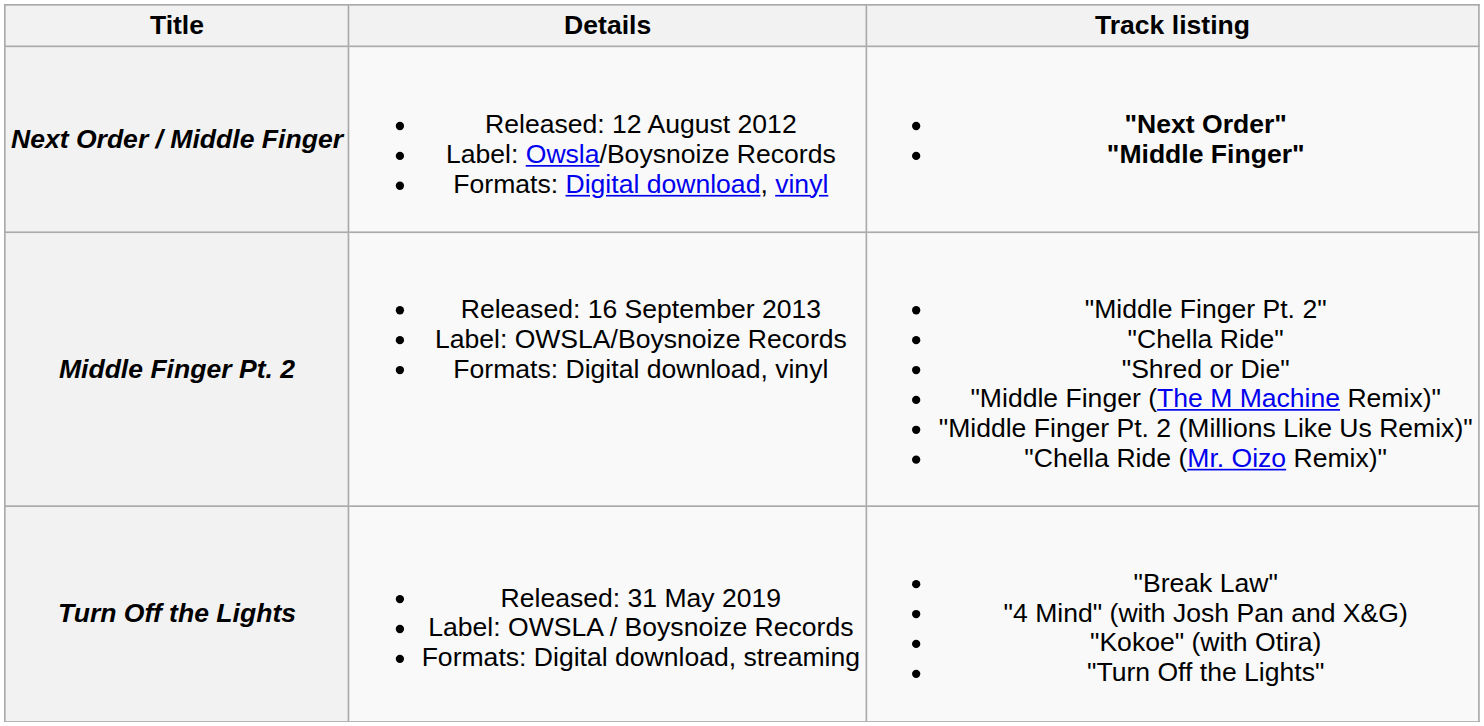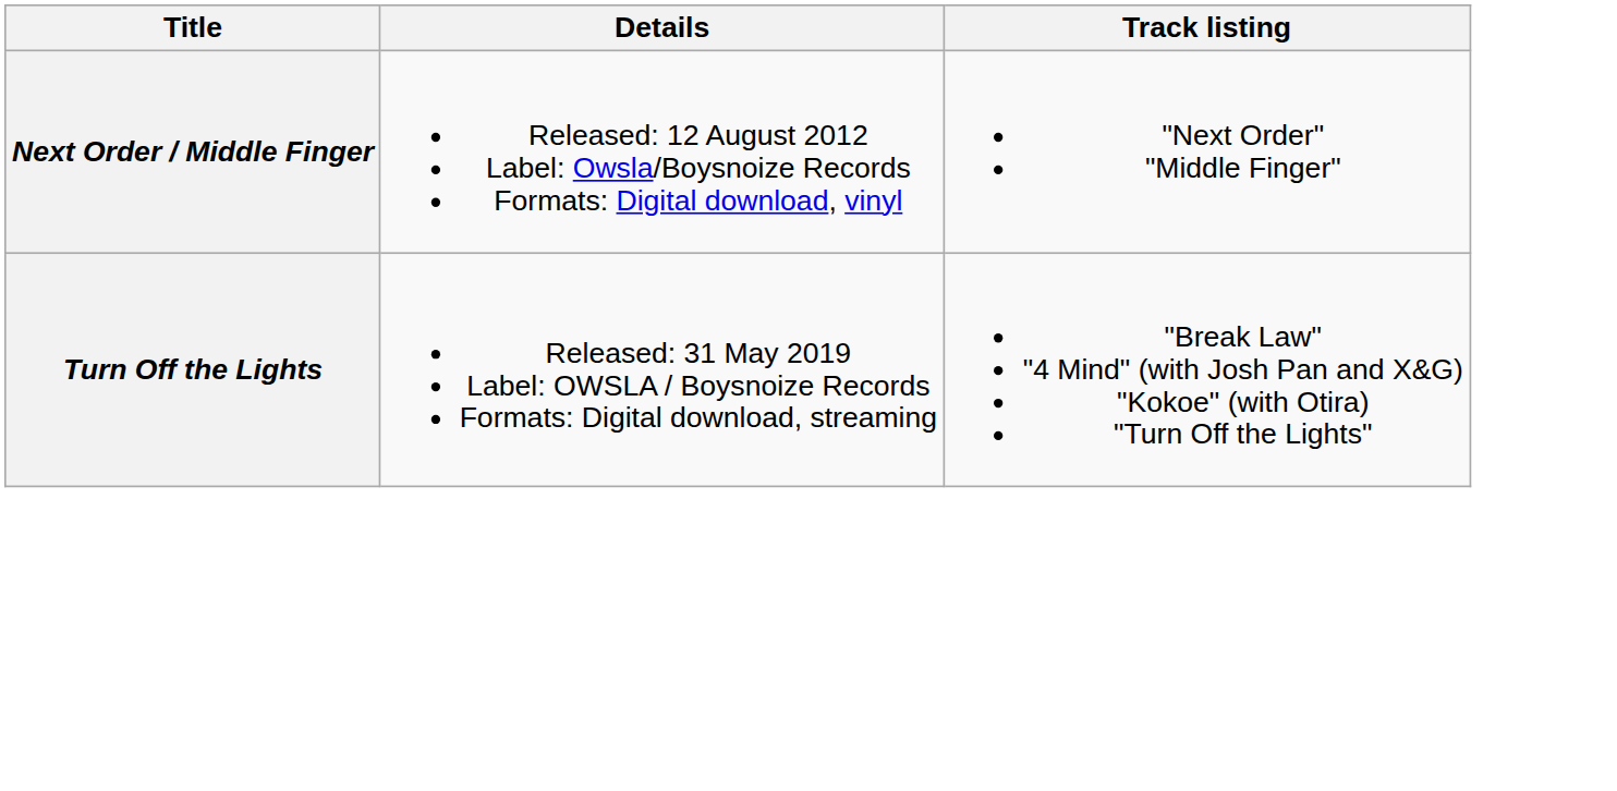Next Order / Middle Finger | Track listing: bold -> normal
- row: Middle Finger Pt. 2 | Released: 16 September 2013 Label: OWSLA/Boysnoize Records Formats: Digital download, vinyl | "Middle Finger Pt. 2" "Chella Ride" "Shred or Die" "Middle Finger (The M Machine Remix)" "Middle Finger Pt. 2 (Millions Like Us Remix)" "Chella Ride (Mr. Oizo Remix)"
